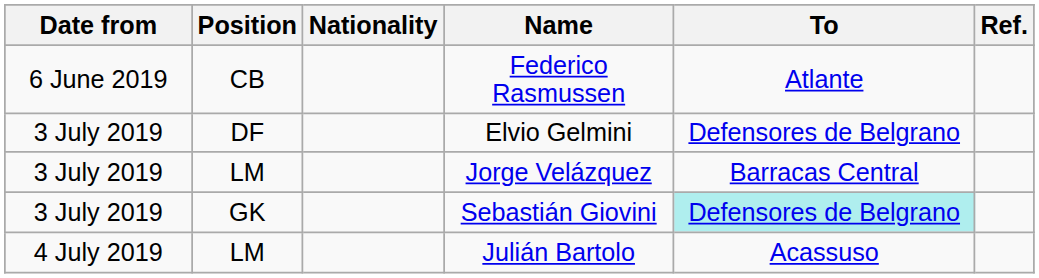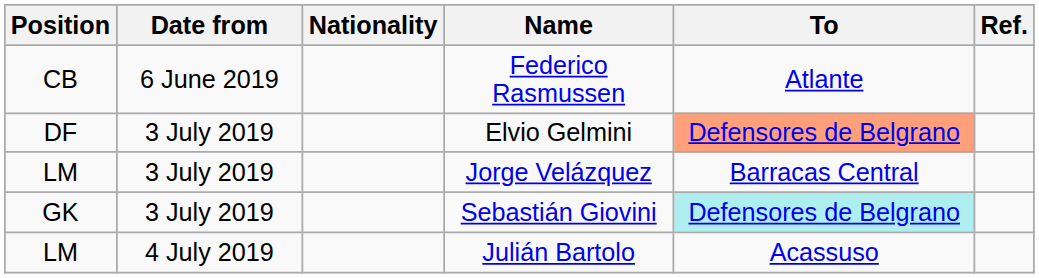columns swapped: Date from <-> Position
Elvio Gelmini | To: no background -> lightsalmon background
